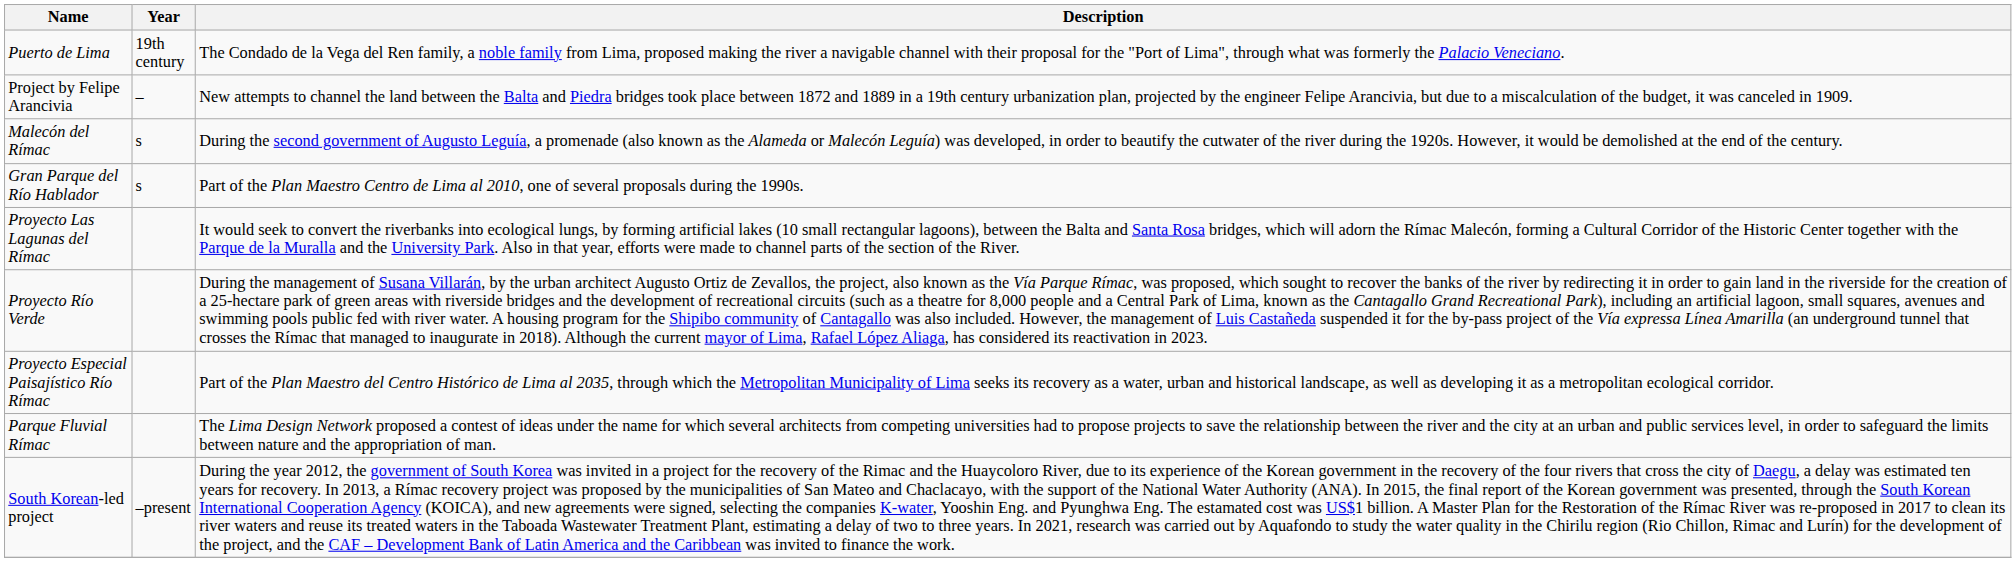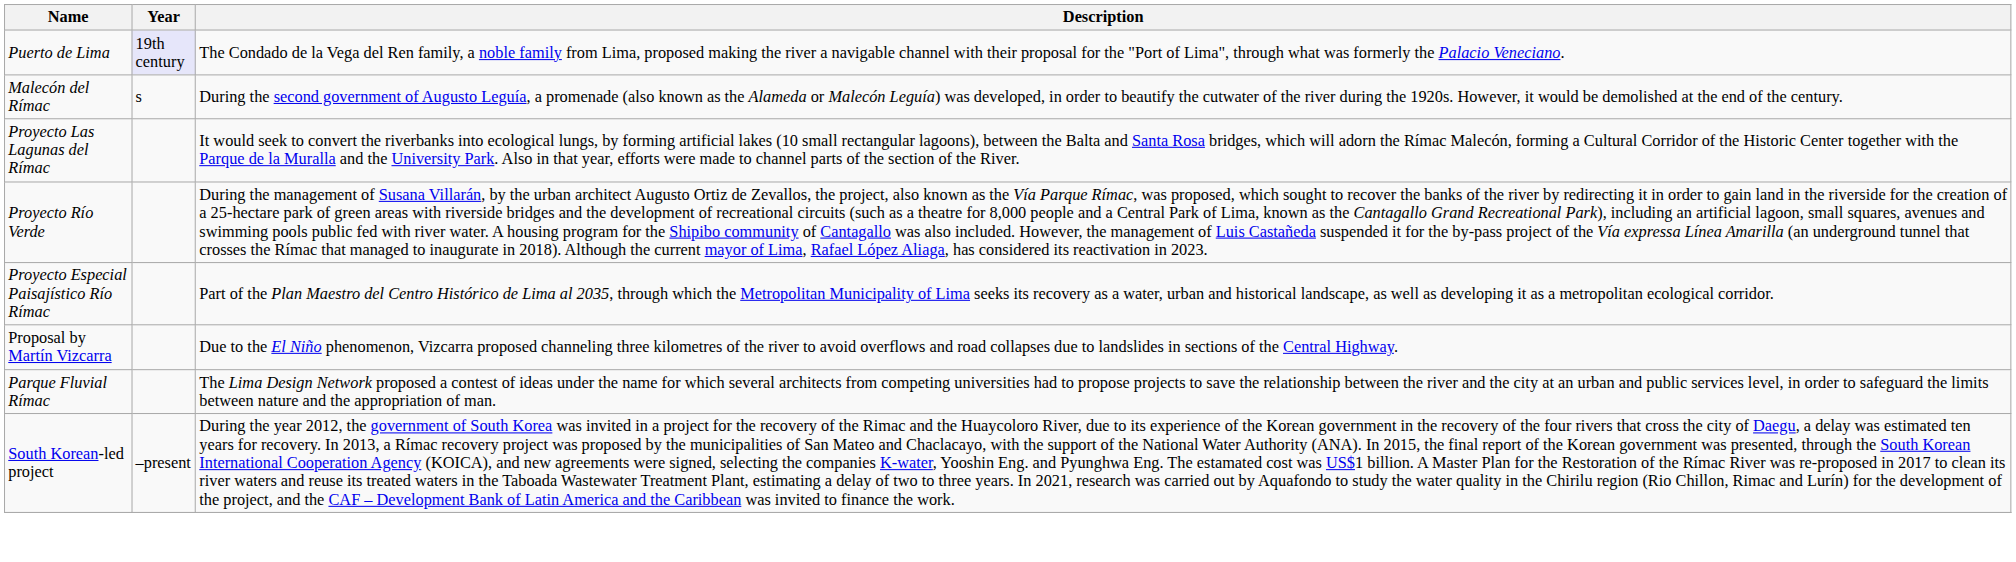Puerto de Lima | Year: no background -> lavender background
- row: Project by Felipe Arancivia | – | New attempts to channel the land between the Balta and Piedra bridges took place between 1872 and 1889 in a 19th century urbanization plan, projected by the engineer Felipe Arancivia, but due to a miscalculation of the budget, it was canceled in 1909.
- row: Gran Parque del Río Hablador | s | Part of the Plan Maestro Centro de Lima al 2010, one of several proposals during the 1990s.
+ row: Proposal by Martín Vizcarra | Due to the El Niño phenomenon, Vizcarra proposed channeling three kilometres of the river to avoid overflows and road collapses due to landslides in sections of the Central Highway.
